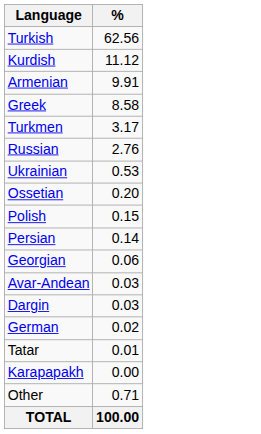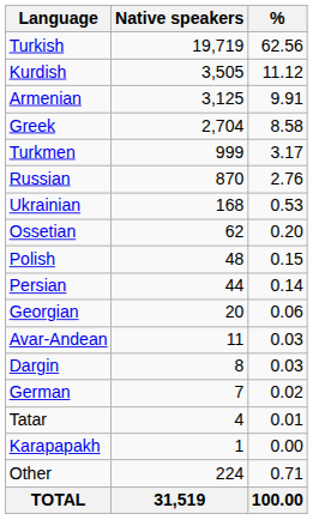+ column: Native speakers | 19,719 | 3,505 | 3,125 | 2,704 | 999 | 870 | 168 | 62 | 48 | 44 | 20 | 11 | 8 | 7 | 4 | 1 | 224 | 31,519
